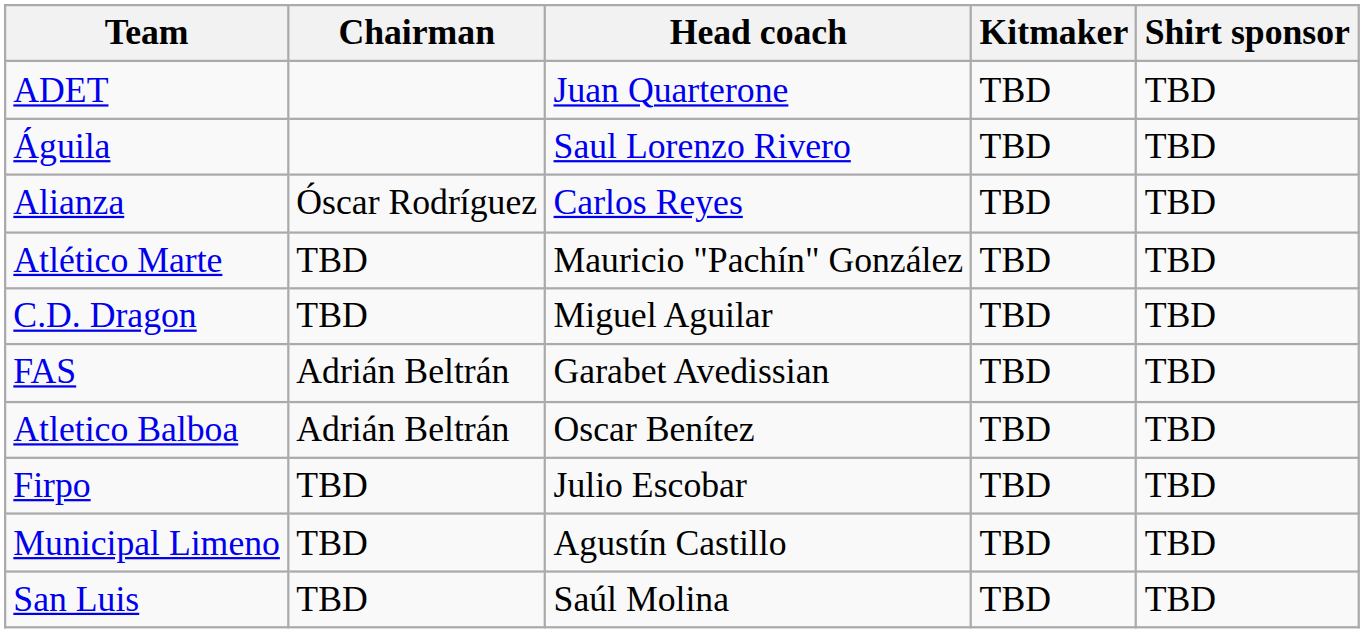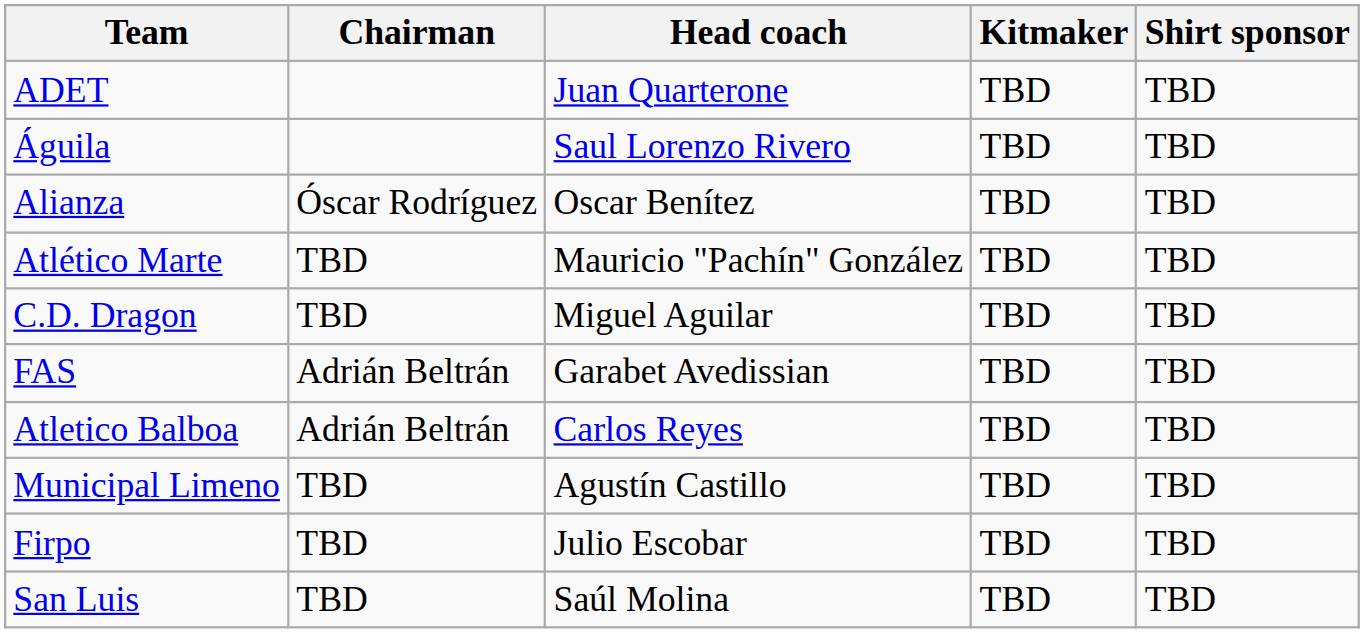Alianza | Head coach: Carlos Reyes -> Oscar Benítez
Atletico Balboa | Head coach: Oscar Benítez -> Carlos Reyes
rows swapped: Firpo <-> Municipal Limeno
